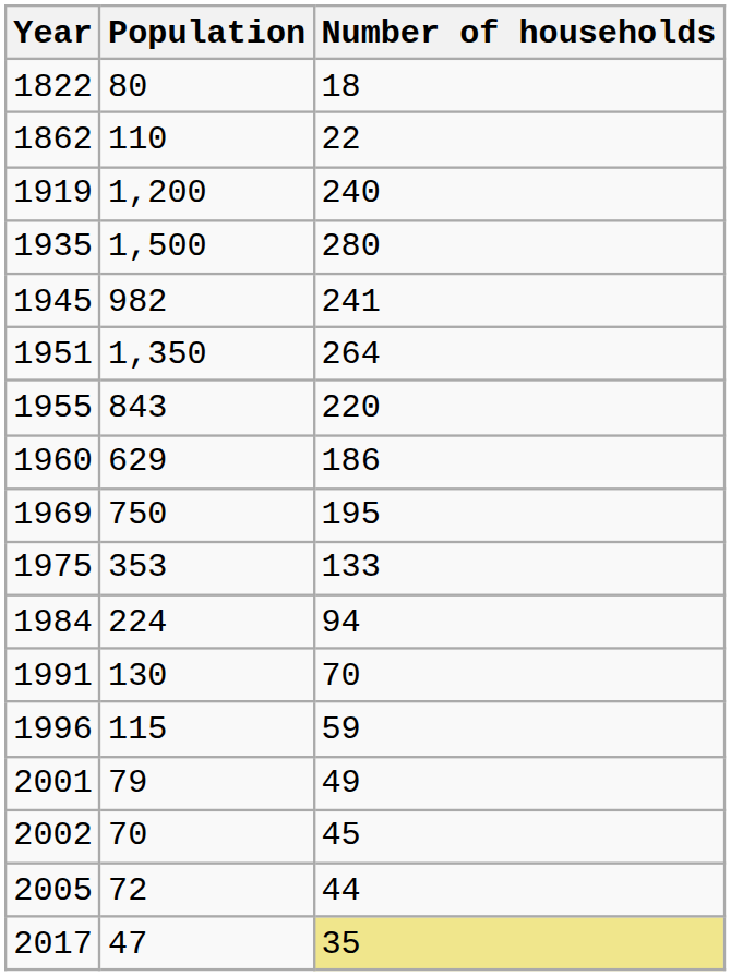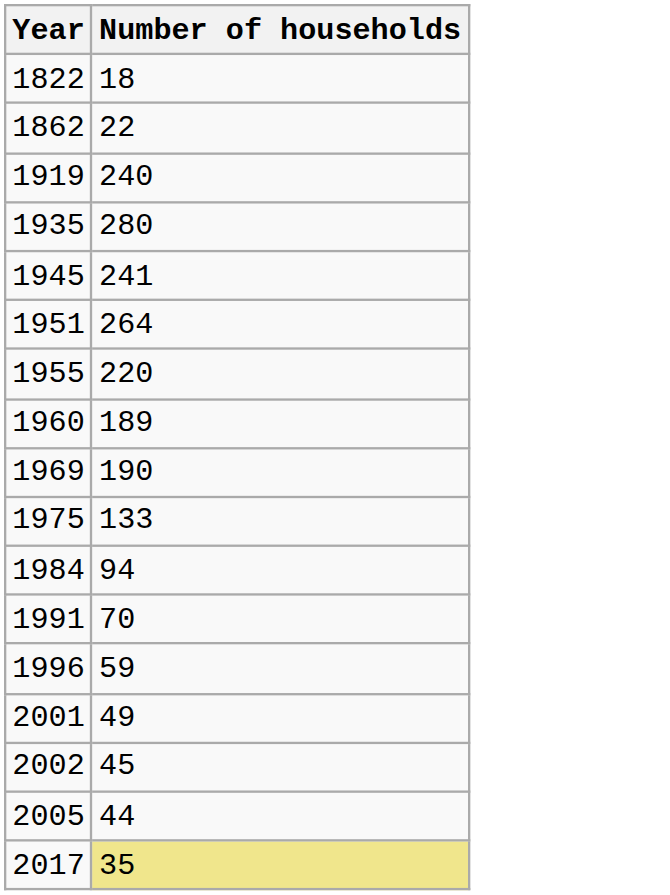- column: Population | 80 | 110 | 1,200 | 1,500 | 982 | 1,350 | 843 | 629 | 750 | 353 | 224 | 130 | 115 | 79 | 70 | 72 | 47
1960 | Number of households: 186 -> 189
1969 | Number of households: 195 -> 190
